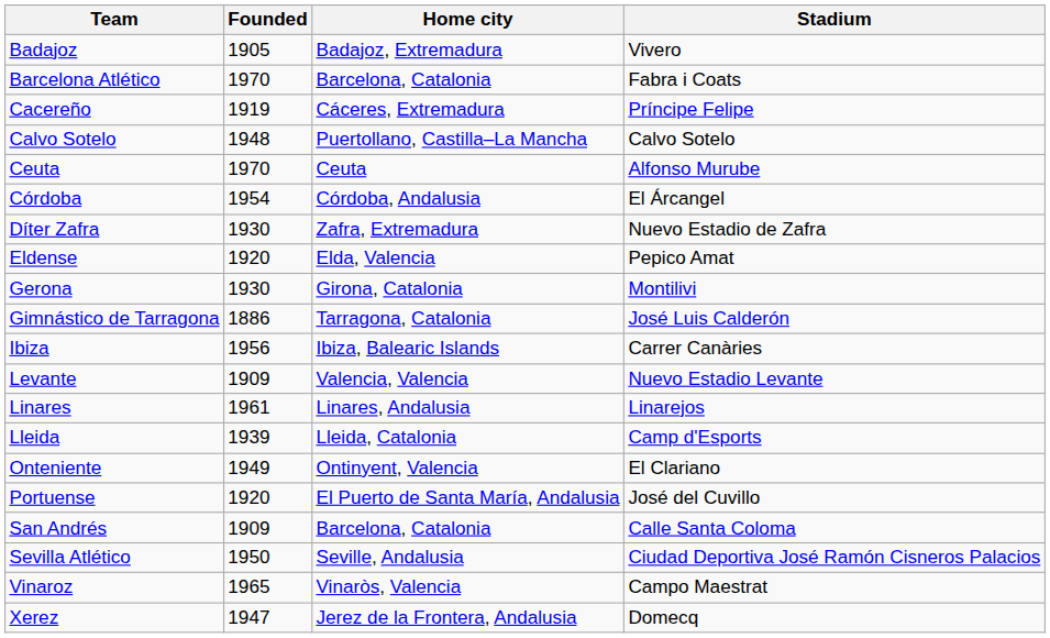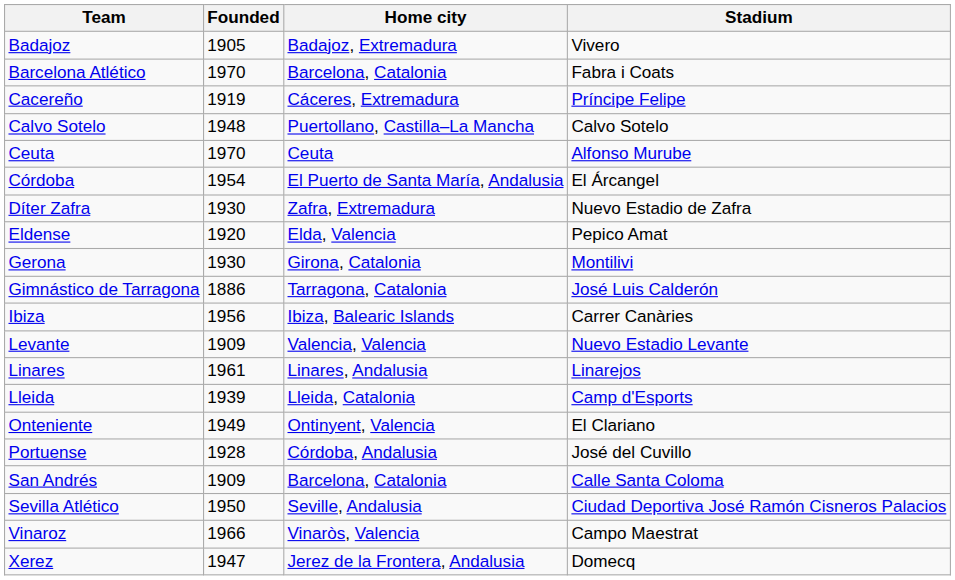Córdoba | Home city: Córdoba, Andalusia -> El Puerto de Santa María, Andalusia
Portuense | Founded: 1920 -> 1928
Portuense | Home city: El Puerto de Santa María, Andalusia -> Córdoba, Andalusia
Vinaroz | Founded: 1965 -> 1966
